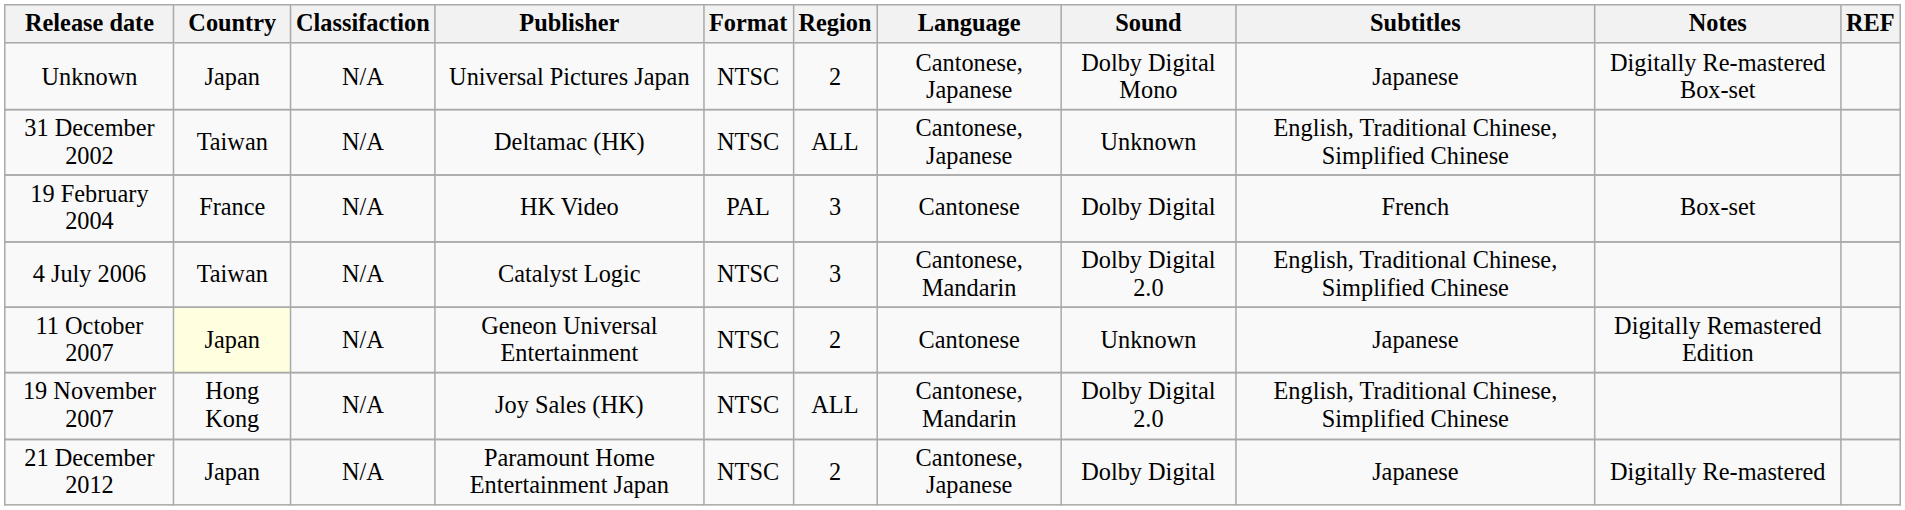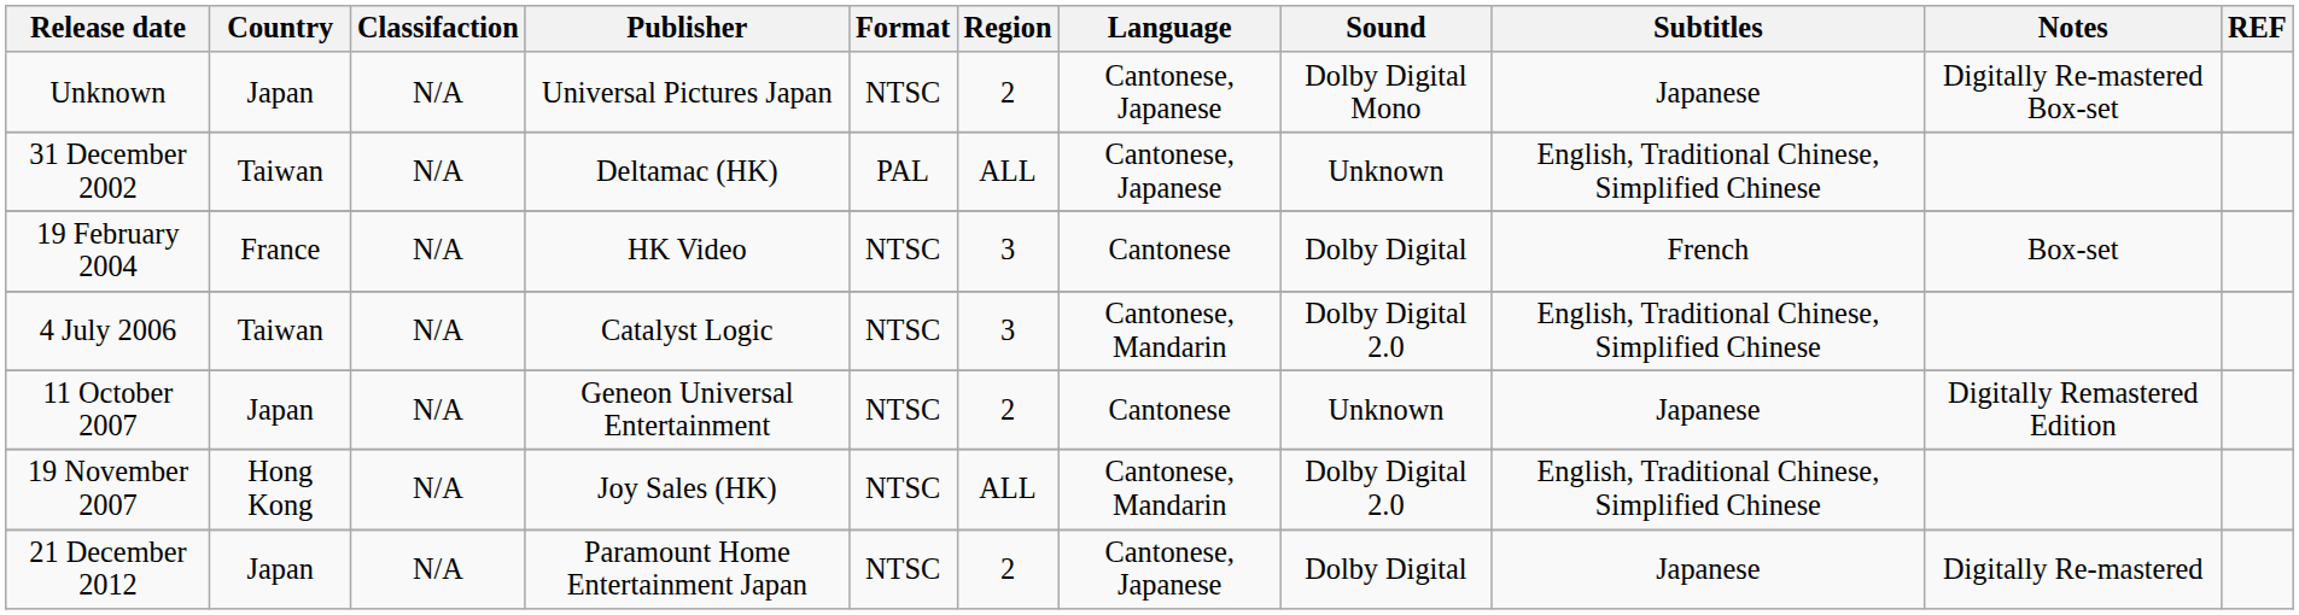31 December 2002 | Format: NTSC -> PAL
19 February 2004 | Format: PAL -> NTSC
11 October 2007 | Country: lightyellow background -> no background
